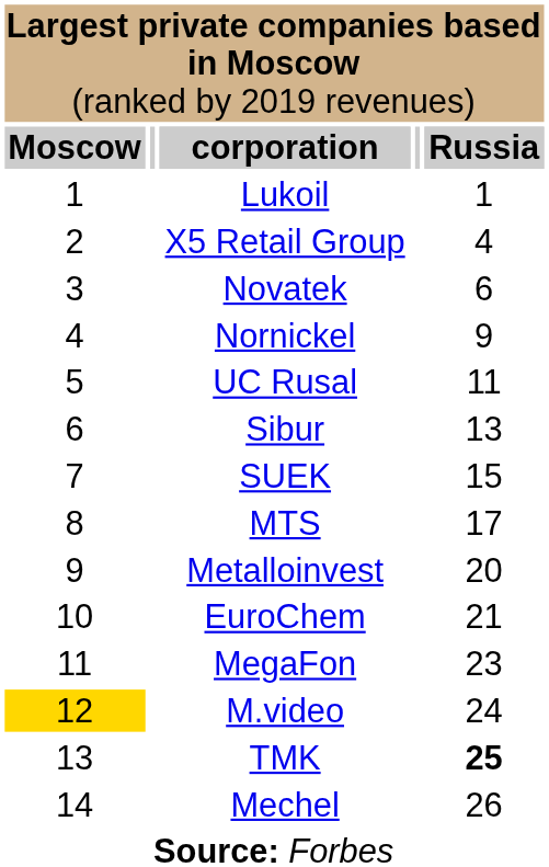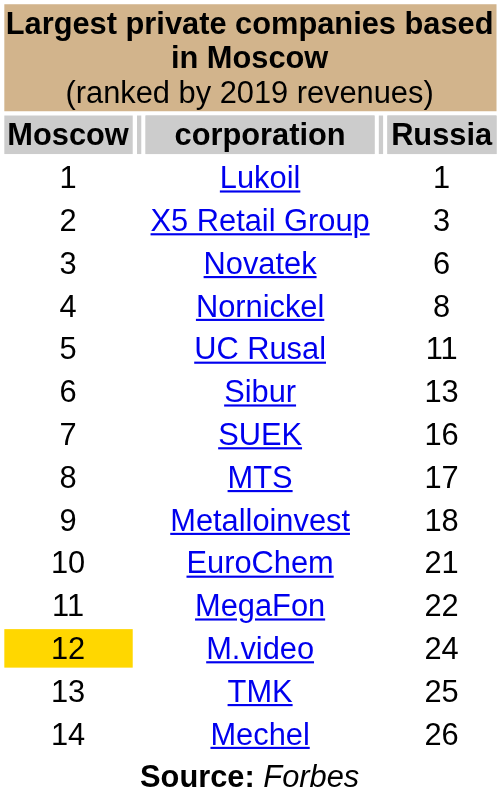X5 Retail Group | column 5: 4 -> 3
Nornickel | column 5: 9 -> 8
SUEK | column 5: 15 -> 16
Metalloinvest | column 5: 20 -> 18
MegaFon | column 5: 23 -> 22
TMK | column 5: bold -> normal
